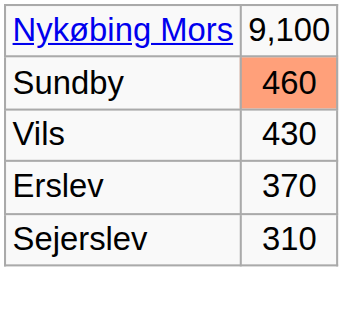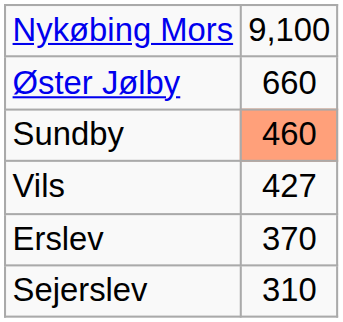+ row: Øster Jølby | 660
Vils | column 2: 430 -> 427
